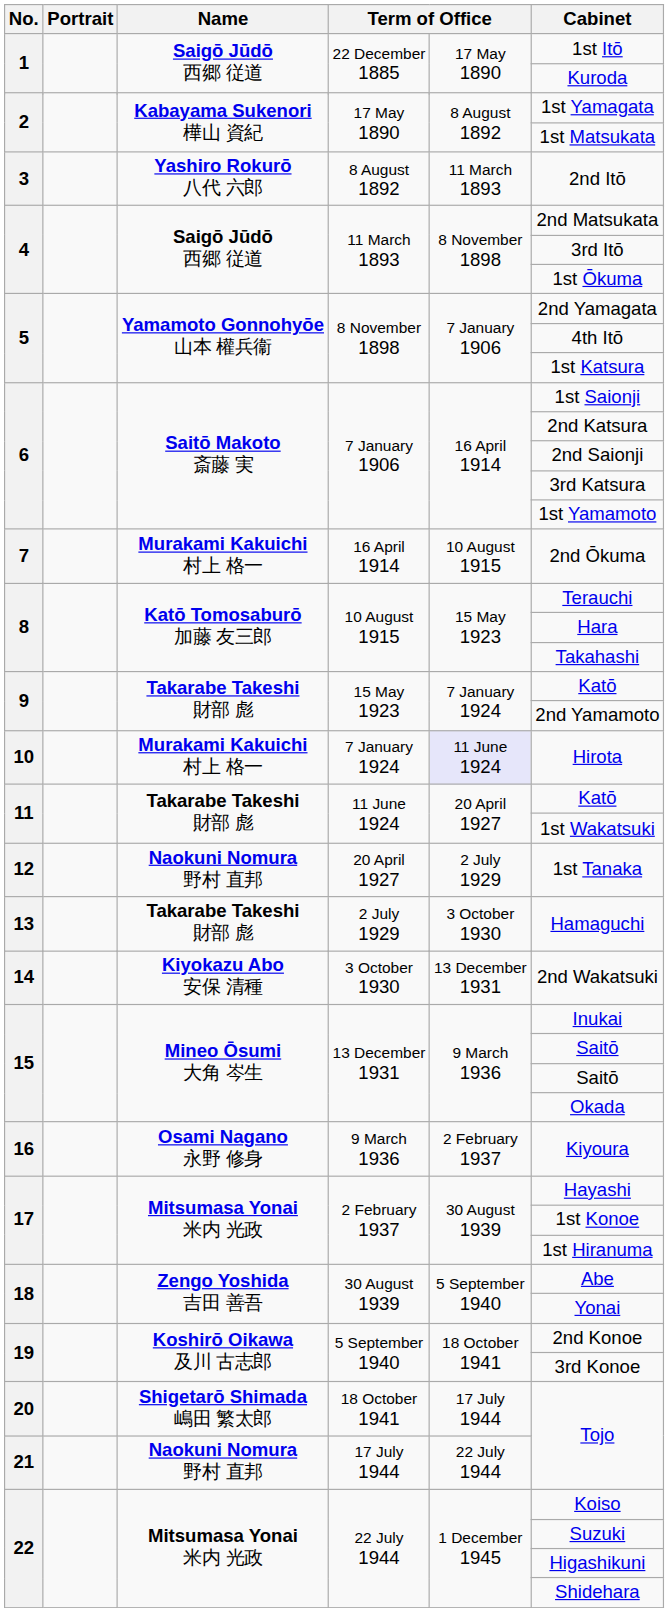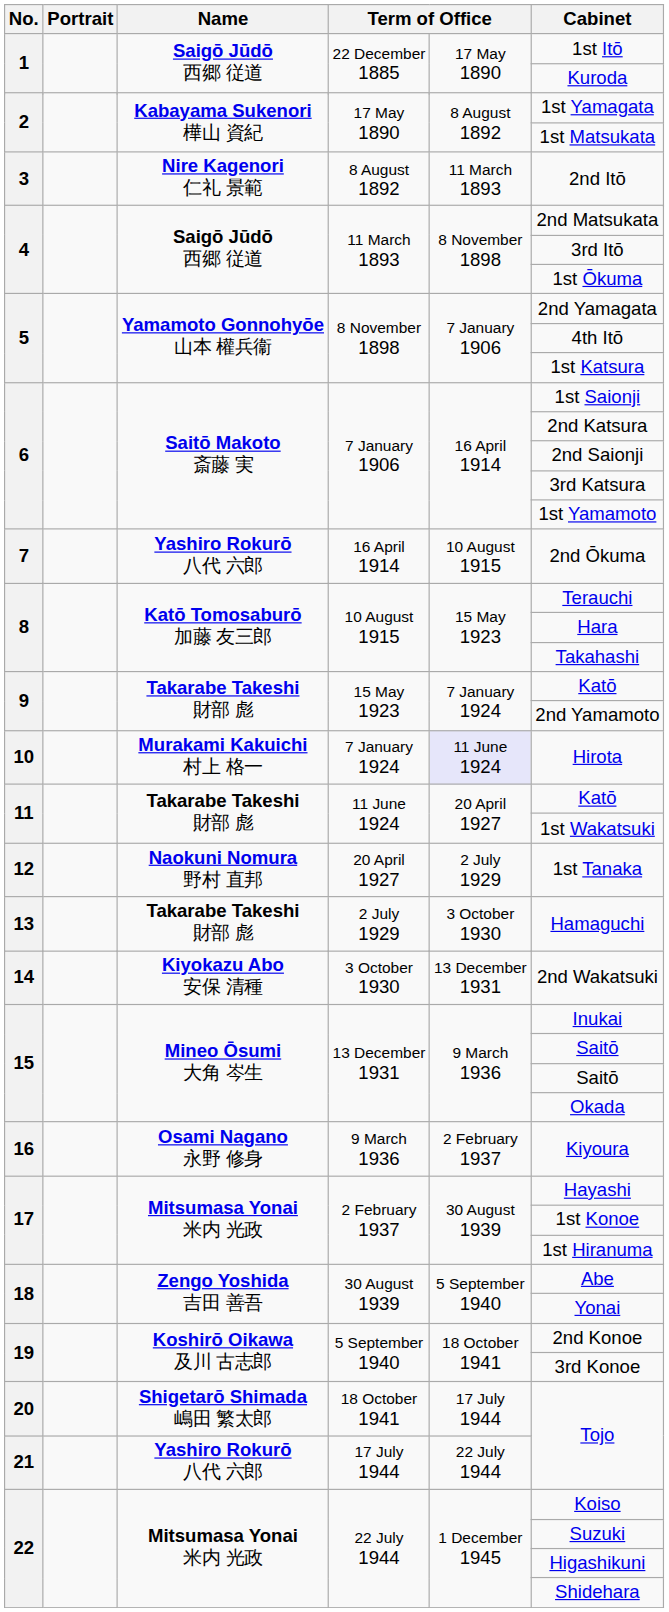3 | Name: Yashiro Rokurō 八代 六郎 -> Nire Kagenori 仁礼 景範
7 | Name: Murakami Kakuichi 村上 格一 -> Yashiro Rokurō 八代 六郎
21 | Name: Naokuni Nomura 野村 直邦 -> Yashiro Rokurō 八代 六郎
